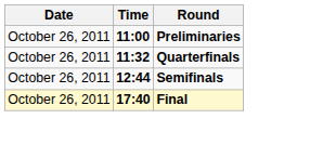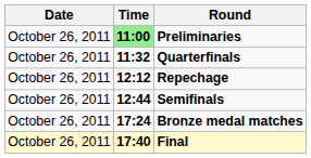Preliminaries | Time: no background -> lightgreen background
+ row: October 26, 2011 | 12:12 | Repechage
+ row: October 26, 2011 | 17:24 | Bronze medal matches
